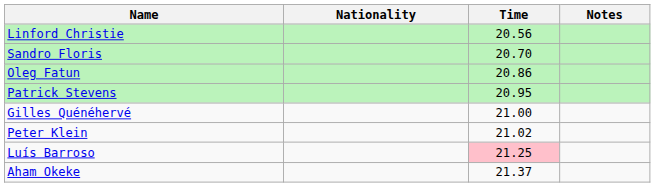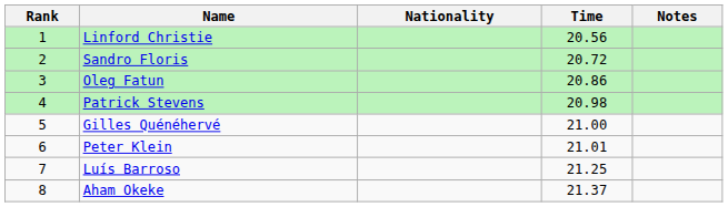+ column: Rank | 1 | 2 | 3 | 4 | 5 | 6 | 7 | 8
Sandro Floris | Time: 20.70 -> 20.72
Patrick Stevens | Time: 20.95 -> 20.98
Peter Klein | Time: 21.02 -> 21.01
Luís Barroso | Time: pink background -> no background
